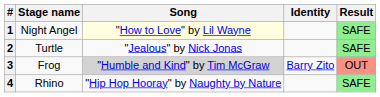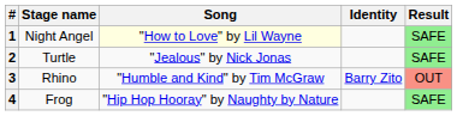3 | Stage name: Frog -> Rhino
3 | Song: lightgrey background -> no background
4 | Stage name: Rhino -> Frog
